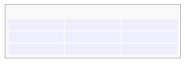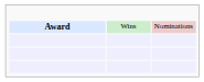+ row: Award | Wins | Nominations
